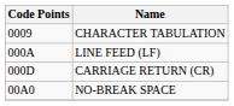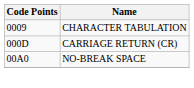- row: 000A | LINE FEED (LF)
